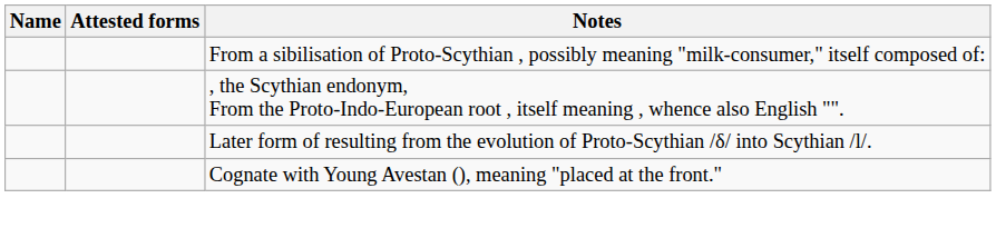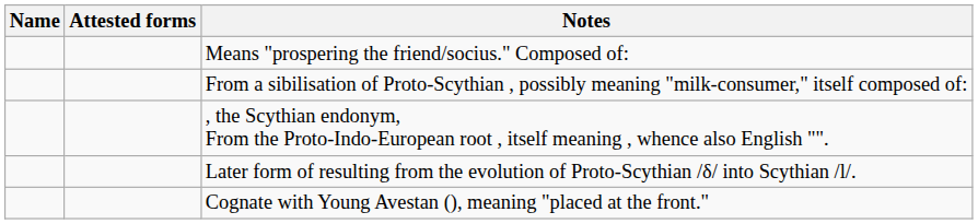+ row: Means "prospering the friend/socius." Composed of:
